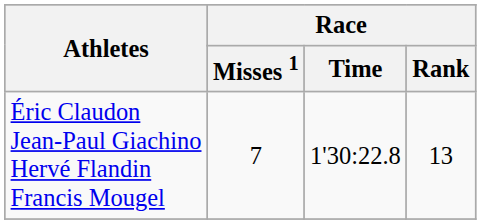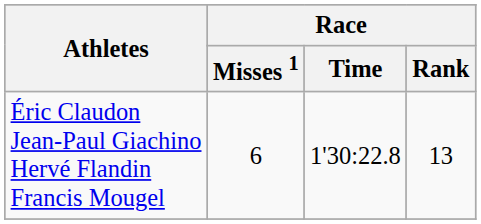Éric Claudon Jean-Paul Giachino Hervé Flandin Francis Mougel | Race / Misses 1: 7 -> 6
